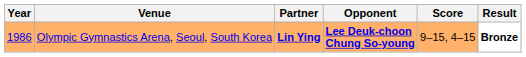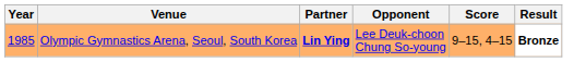Olympic Gymnastics Arena, Seoul, South Korea | Year: 1986 -> 1985
Olympic Gymnastics Arena, Seoul, South Korea | Opponent: bold -> normal
